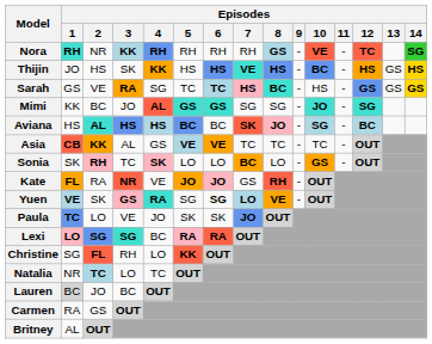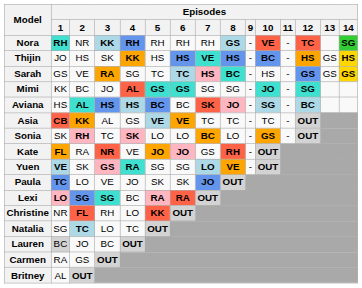Yuen | Episodes / 6: bold -> normal
Christine | Episodes / 1: SG -> NR
Natalia | Episodes / 1: NR -> SG
